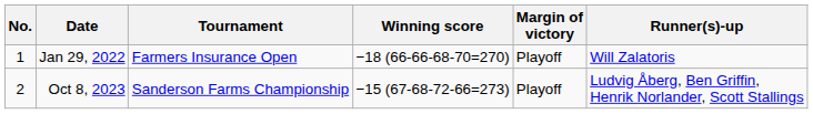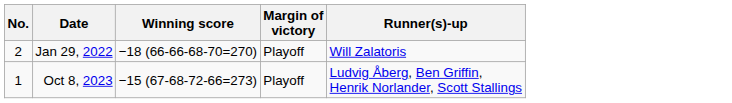- column: Tournament | Farmers Insurance Open | Sanderson Farms Championship
Jan 29, 2022 | No.: 1 -> 2
Oct 8, 2023 | No.: 2 -> 1
